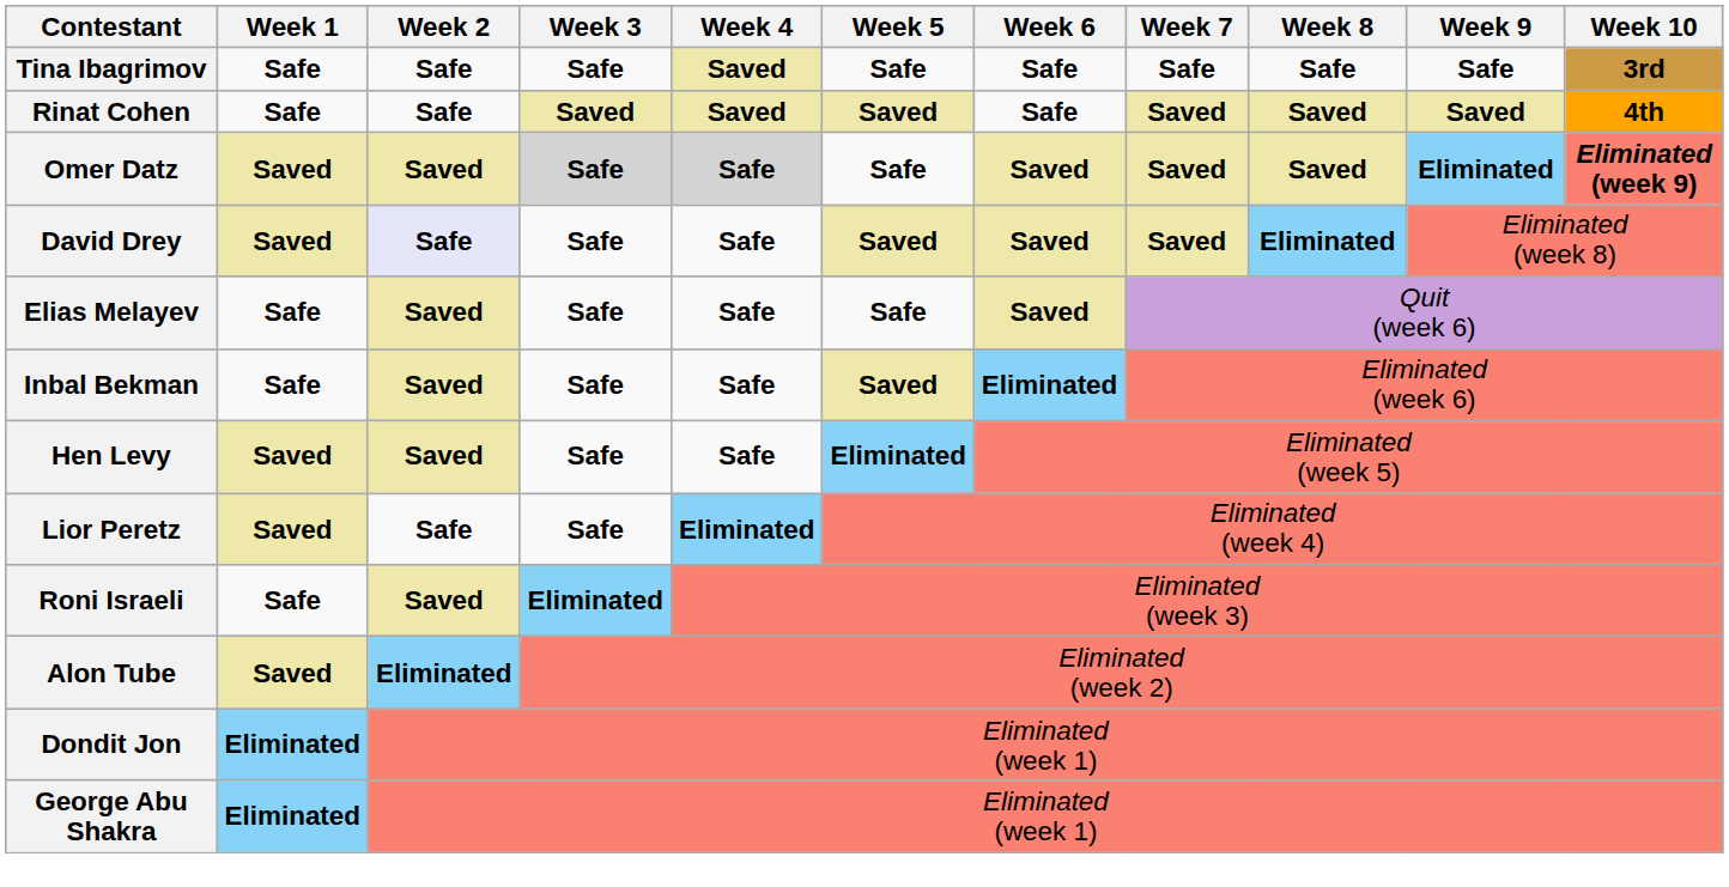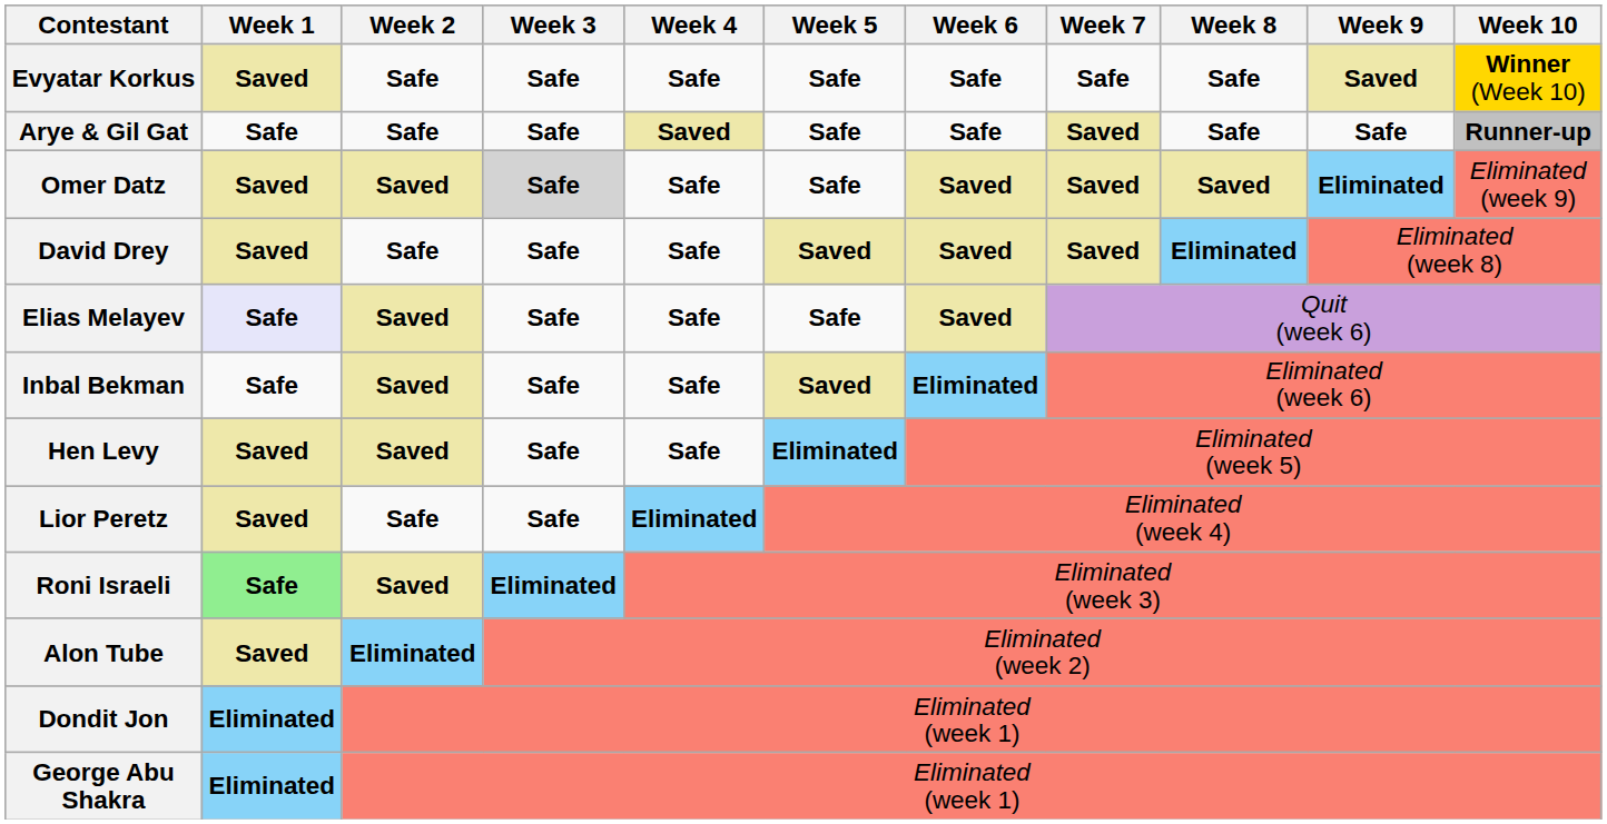+ row: Evyatar Korkus | Saved | Safe | Safe | Safe | Safe | Safe | Safe | Safe | Saved | Winner (Week 10)
+ row: Arye & Gil Gat | Safe | Safe | Safe | Saved | Safe | Safe | Saved | Safe | Safe | Runner-up
- row: Tina Ibagrimov | Safe | Safe | Safe | Saved | Safe | Safe | Safe | Safe | Safe | 3rd
- row: Rinat Cohen | Safe | Safe | Saved | Saved | Saved | Safe | Saved | Saved | Saved | 4th
Omer Datz | Week 4: lightgrey background -> no background
Omer Datz | Week 10: bold -> normal
David Drey | Week 2: lavender background -> no background
Elias Melayev | Week 1: no background -> lavender background
Roni Israeli | Week 1: no background -> lightgreen background
